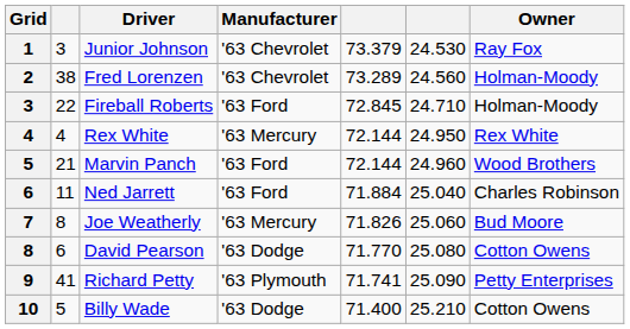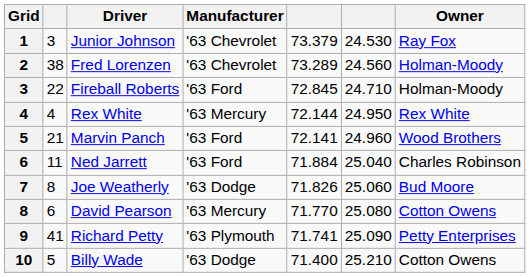Marvin Panch | column 5: 72.144 -> 72.141
Joe Weatherly | Manufacturer: '63 Mercury -> '63 Dodge
David Pearson | Manufacturer: '63 Dodge -> '63 Mercury
